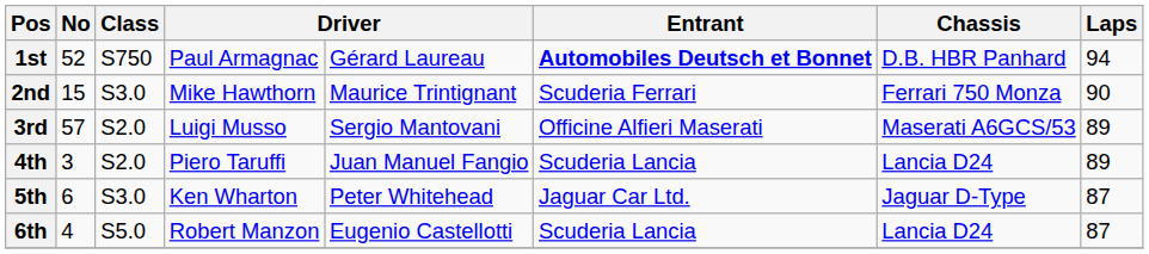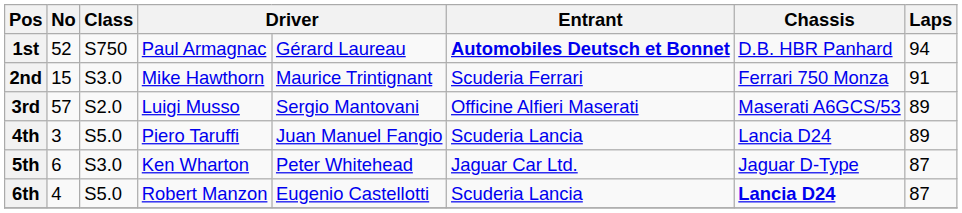2nd | Laps: 90 -> 91
4th | Class: S2.0 -> S5.0
6th | Chassis: normal -> bold
